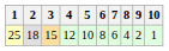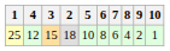columns swapped: 2 <-> 4
